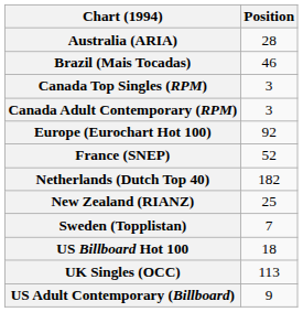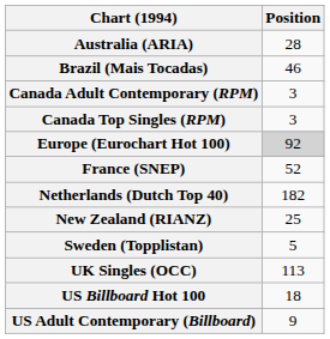rows swapped: Canada Top Singles (RPM) <-> Canada Adult Contemporary (RPM)
Europe (Eurochart Hot 100) | Position: no background -> lightgrey background
Sweden (Topplistan) | Position: 7 -> 5
rows swapped: UK Singles (OCC) <-> US Billboard Hot 100
